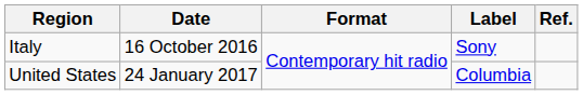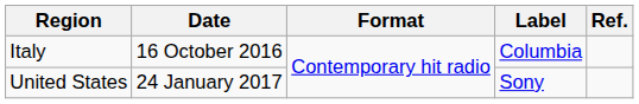Italy | Label: Sony -> Columbia
United States | Label: Columbia -> Sony
